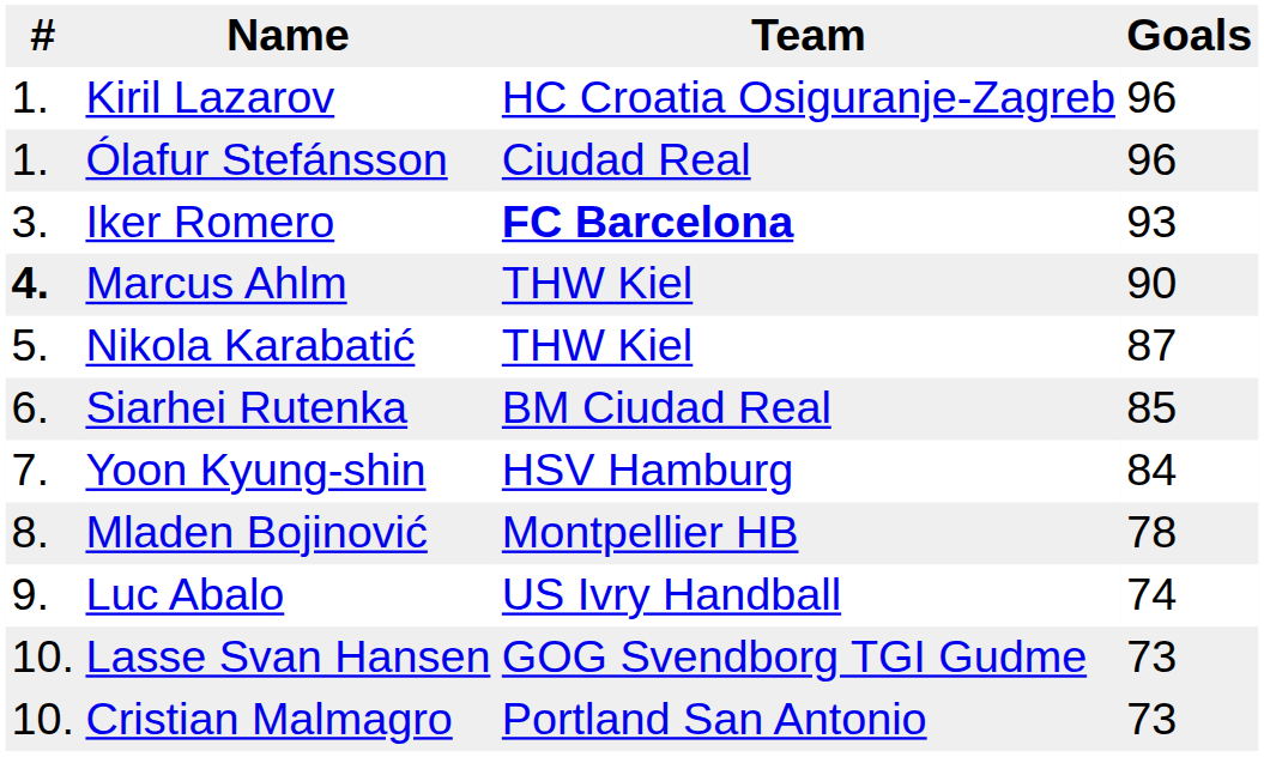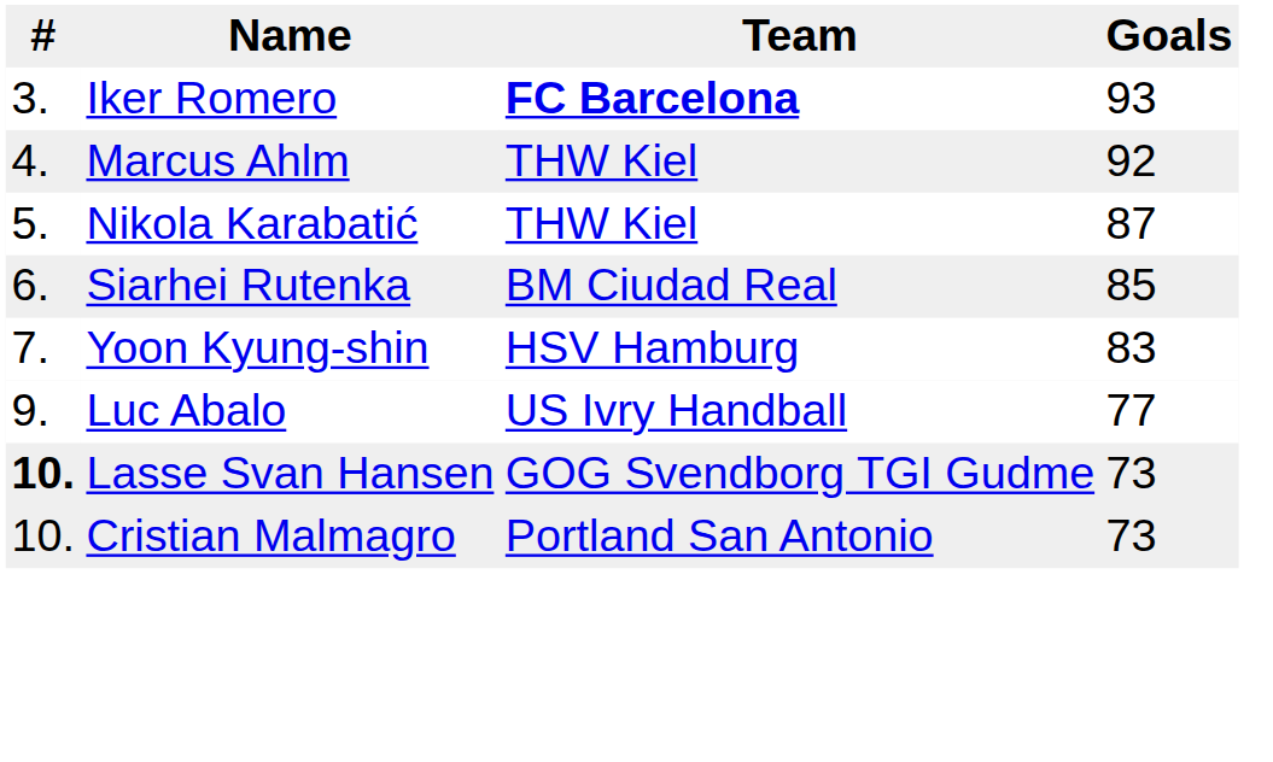- row: 1. | Kiril Lazarov | HC Croatia Osiguranje-Zagreb | 96
- row: 1. | Ólafur Stefánsson | Ciudad Real | 96
Marcus Ahlm | #: bold -> normal
Marcus Ahlm | Goals: 90 -> 92
Yoon Kyung-shin | Goals: 84 -> 83
- row: 8. | Mladen Bojinović | Montpellier HB | 78
Luc Abalo | Goals: 74 -> 77
Lasse Svan Hansen | #: normal -> bold
